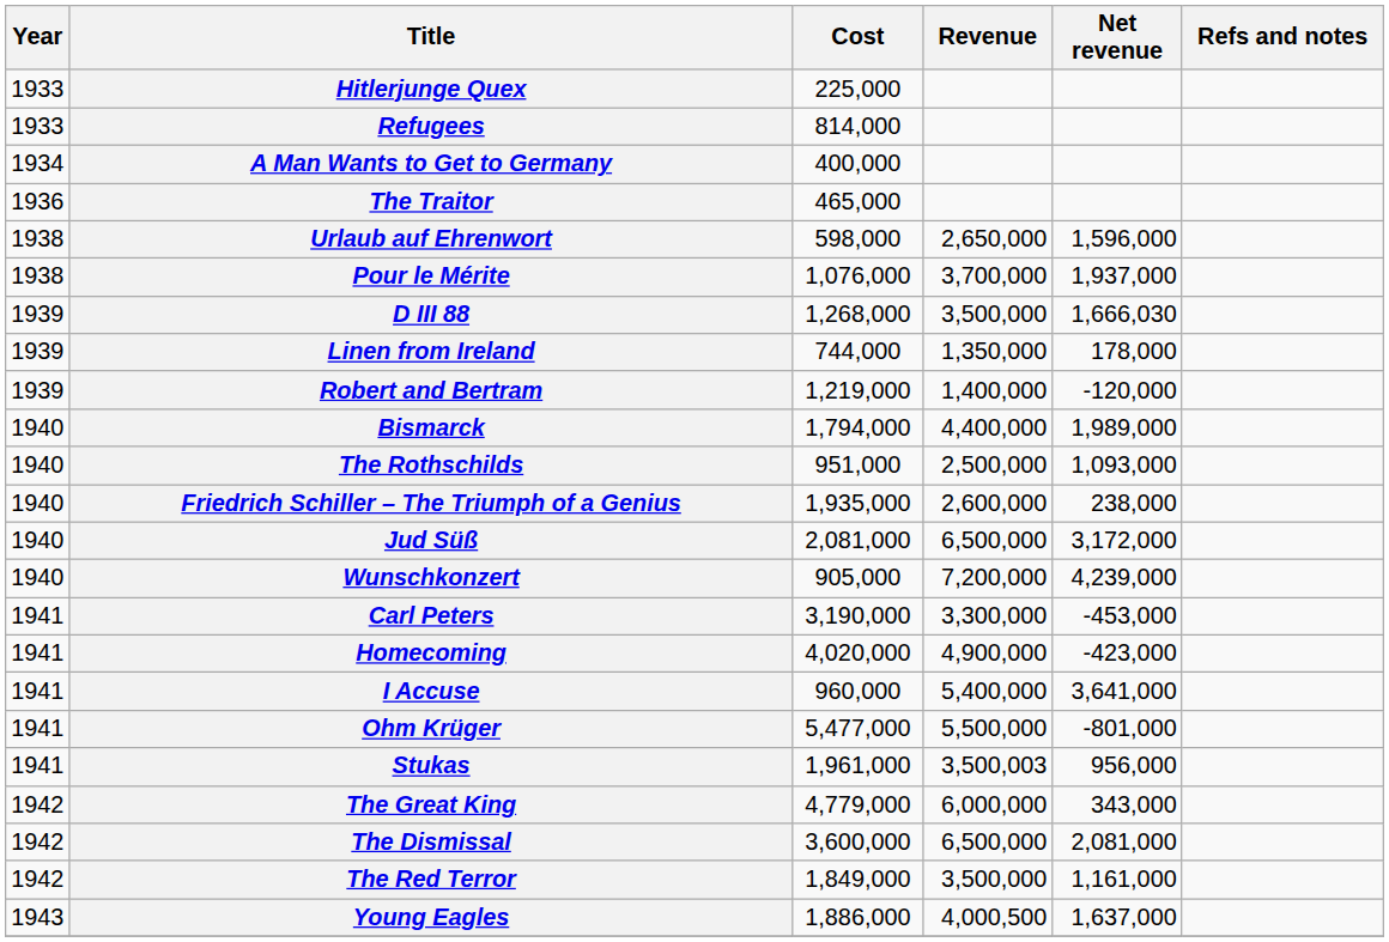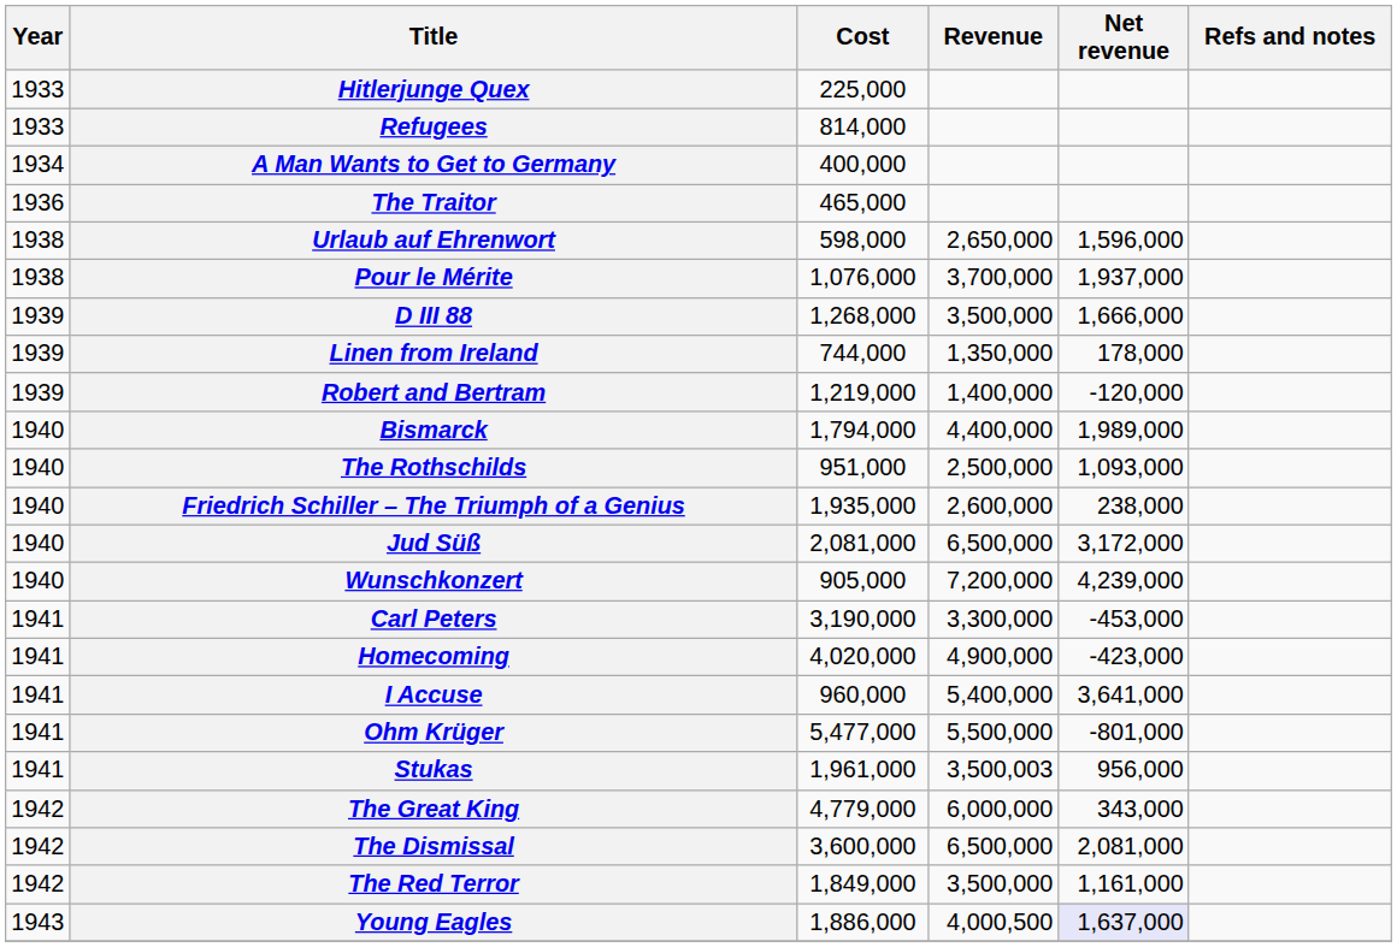D III 88 | Net revenue: 1,666,030 -> 1,666,000
Young Eagles | Net revenue: no background -> lavender background
